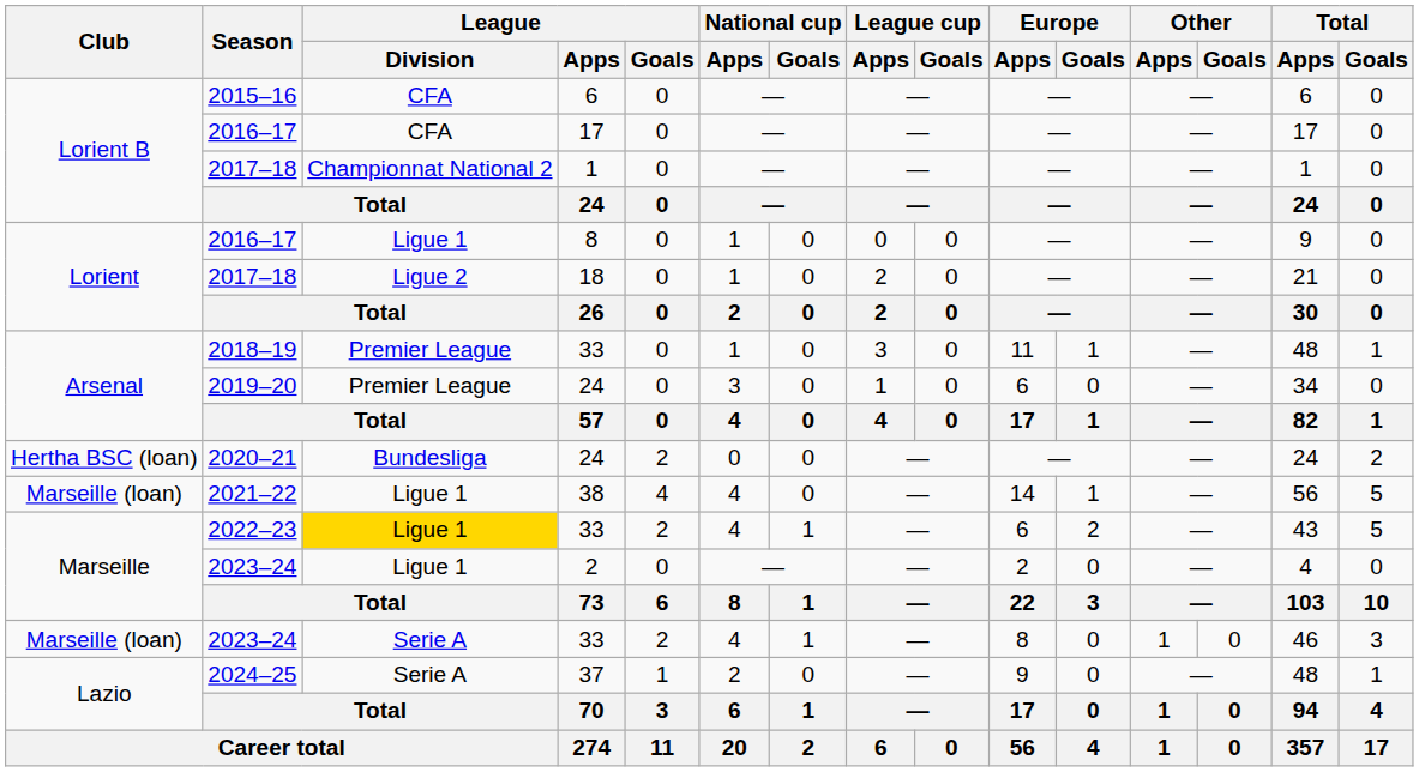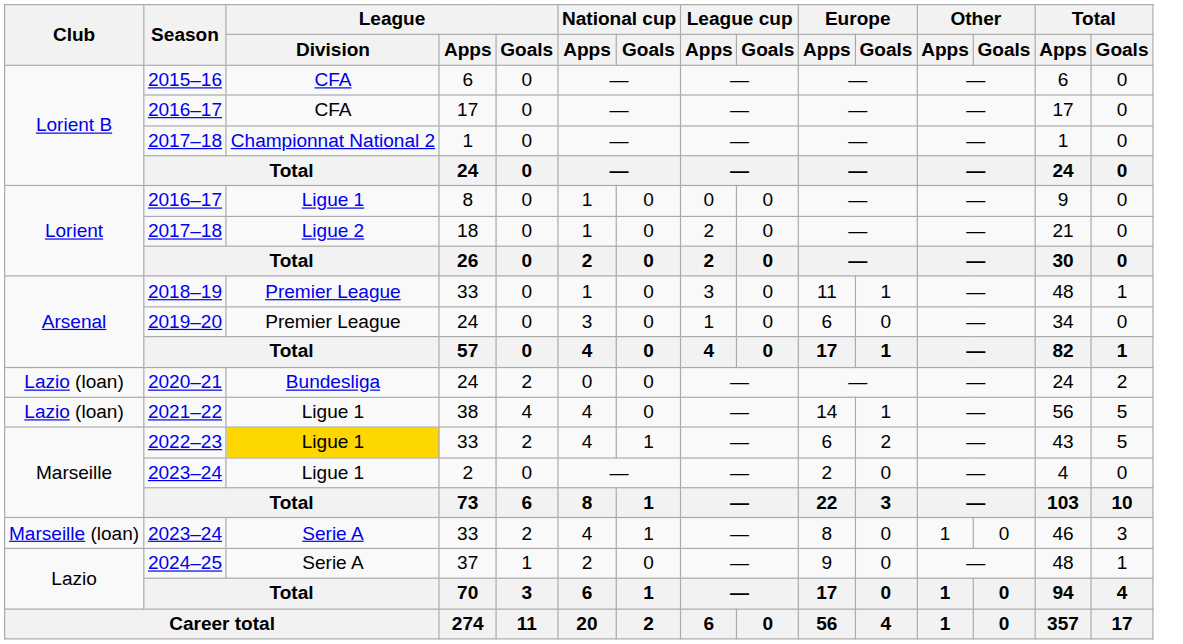2020–21 | Club: Hertha BSC (loan) -> Lazio (loan)
2021–22 | Club: Marseille (loan) -> Lazio (loan)
